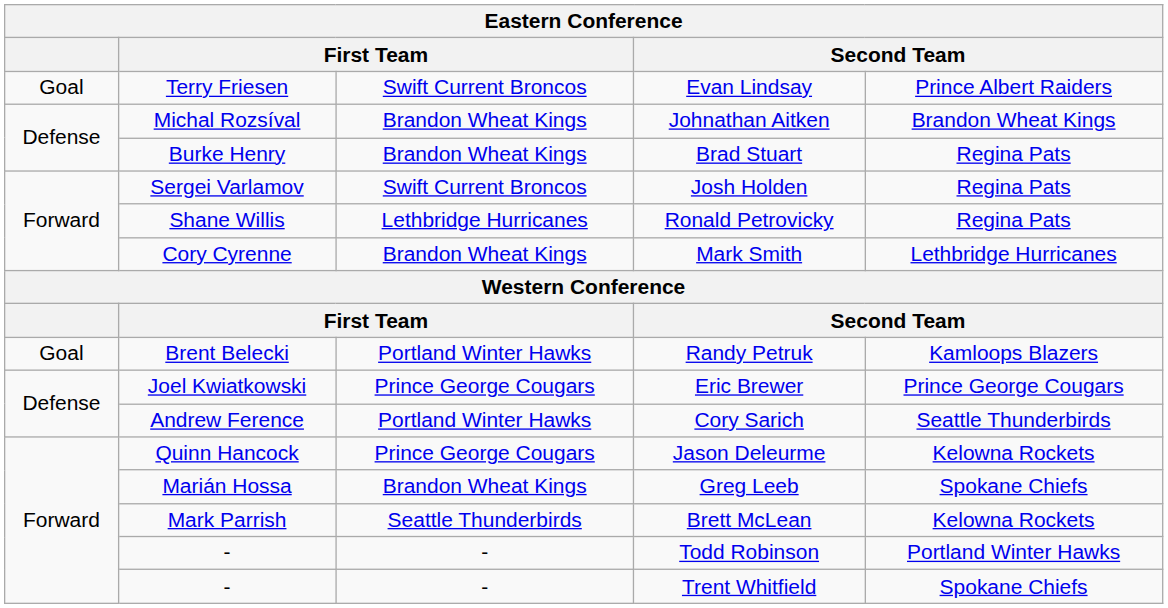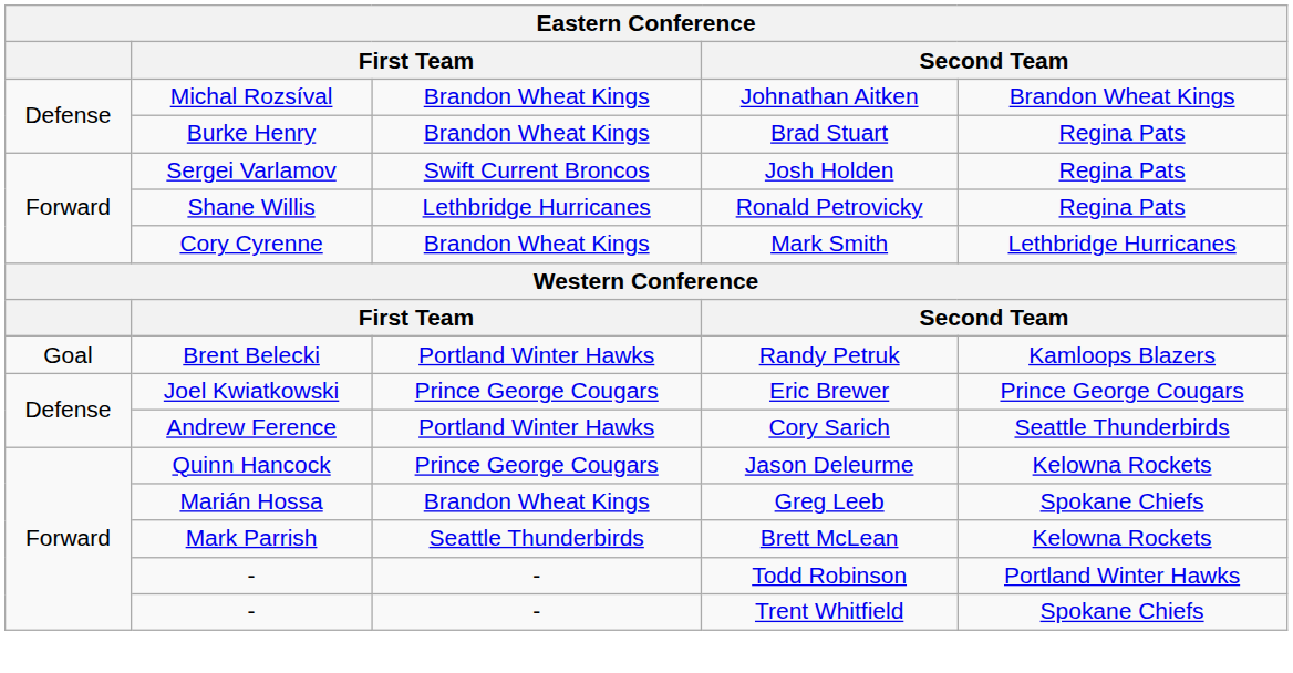- row: Goal | Terry Friesen | Swift Current Broncos | Evan Lindsay | Prince Albert Raiders
